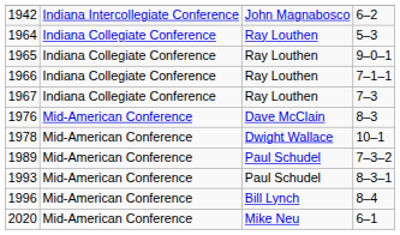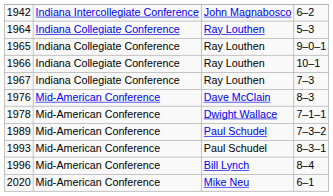1966 | column 4: 7–1–1 -> 10–1
1978 | column 4: 10–1 -> 7–1–1
